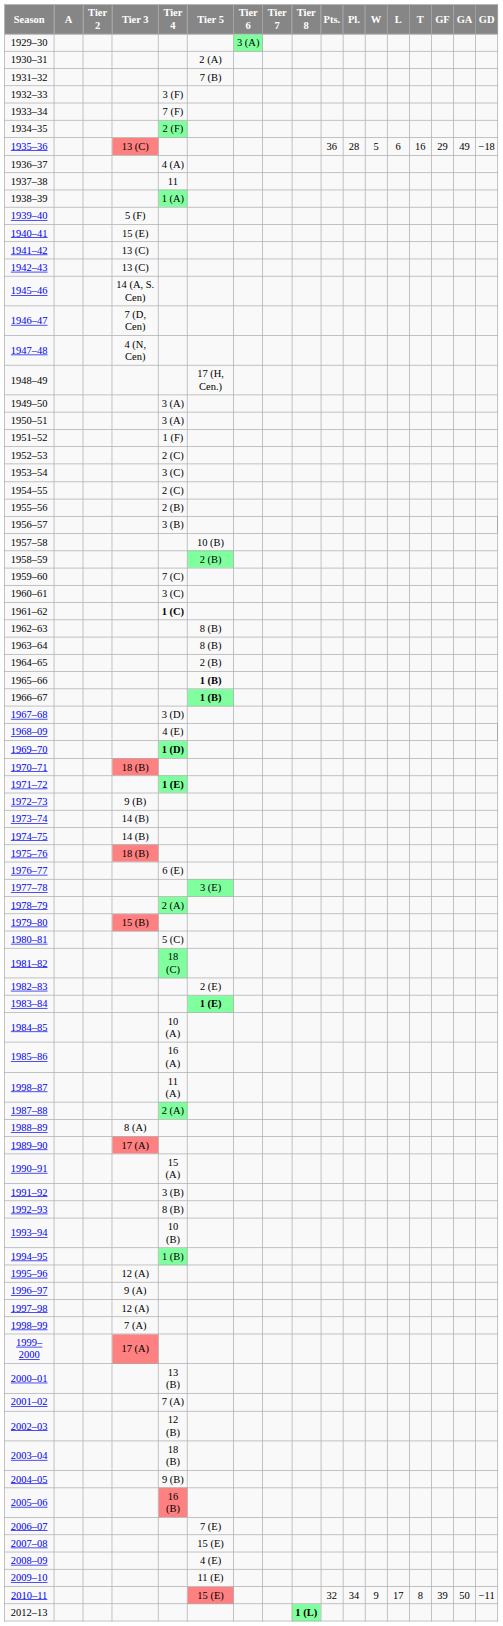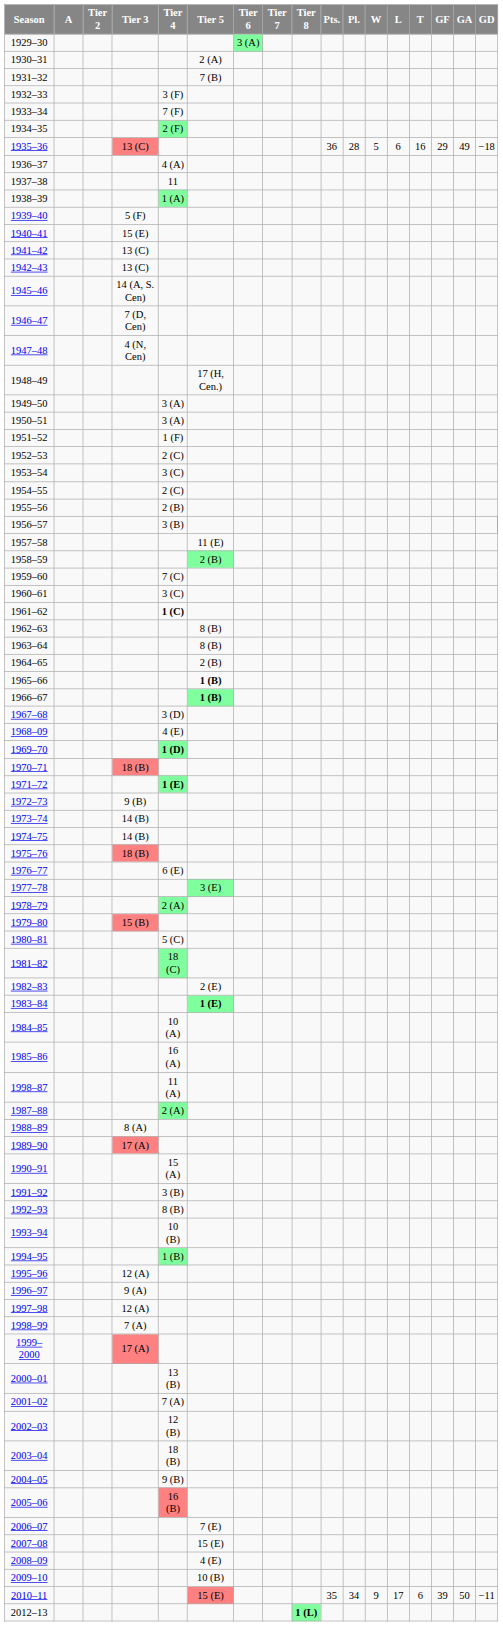1957–58 | Tier 5: 10 (B) -> 11 (E)
2009–10 | Tier 5: 11 (E) -> 10 (B)
2010–11 | Pts.: 32 -> 35
2010–11 | T: 8 -> 6
